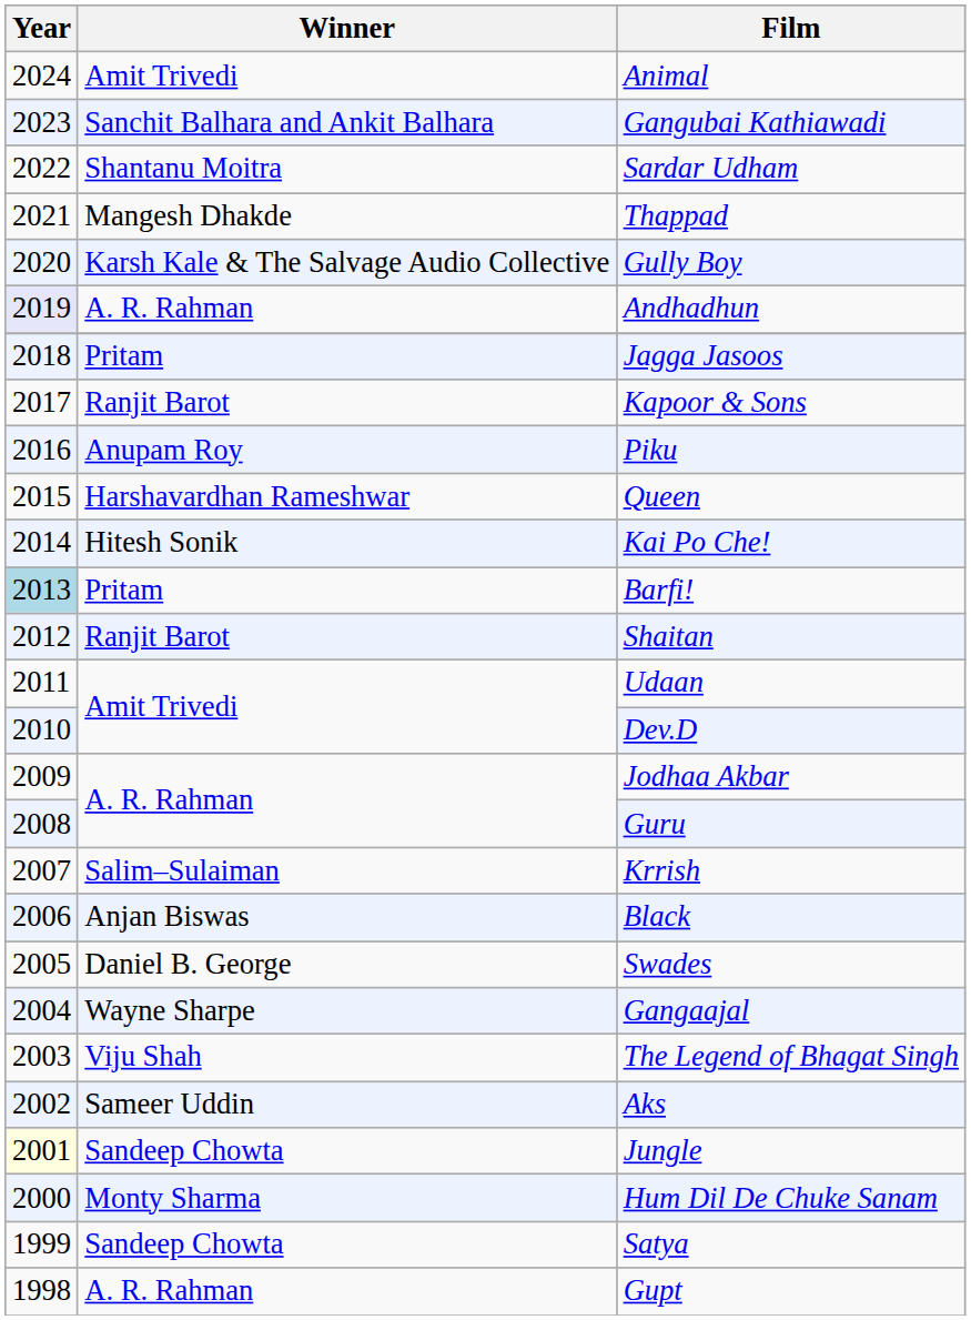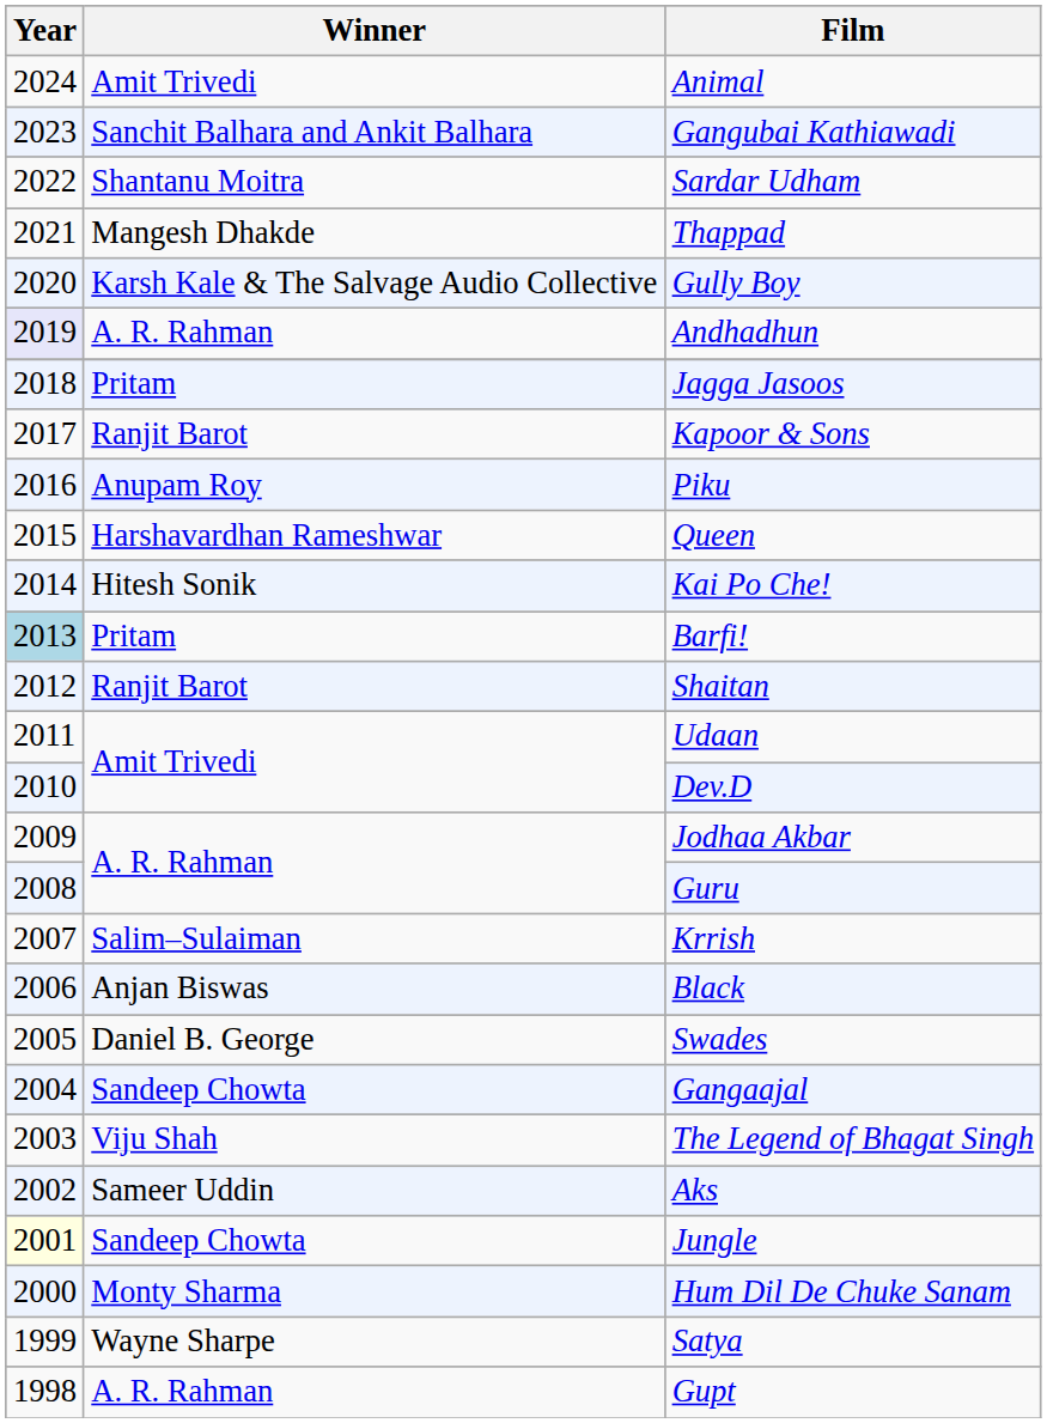Gangaajal | Winner: Wayne Sharpe -> Sandeep Chowta
Satya | Winner: Sandeep Chowta -> Wayne Sharpe
